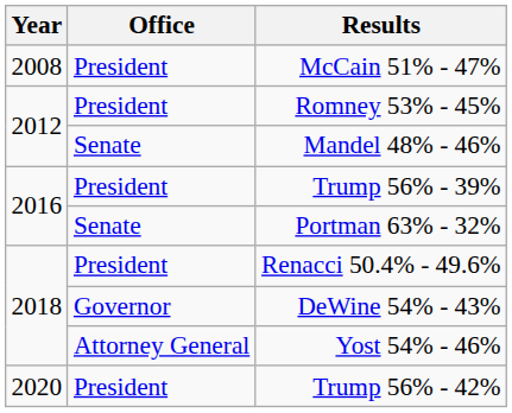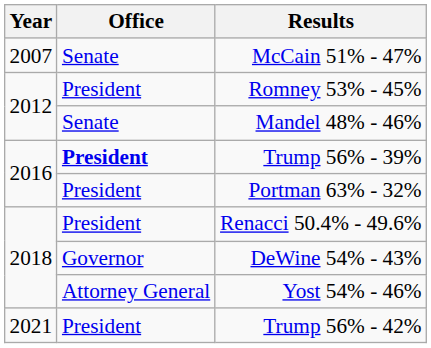McCain 51% - 47% | Year: 2008 -> 2007
McCain 51% - 47% | Office: President -> Senate
Trump 56% - 39% | Office: normal -> bold
Portman 63% - 32% | Office: Senate -> President
Trump 56% - 42% | Year: 2020 -> 2021
